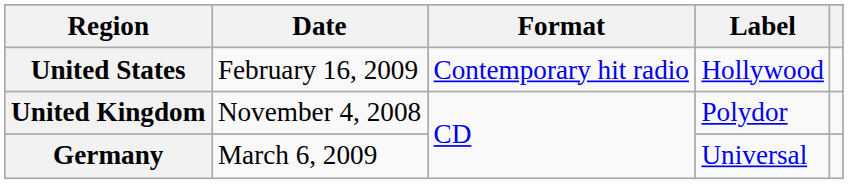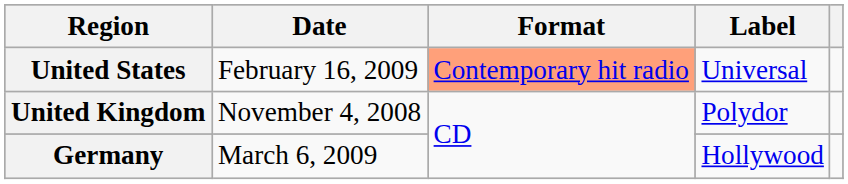United States | Format: no background -> lightsalmon background
United States | Label: Hollywood -> Universal
Germany | Label: Universal -> Hollywood
